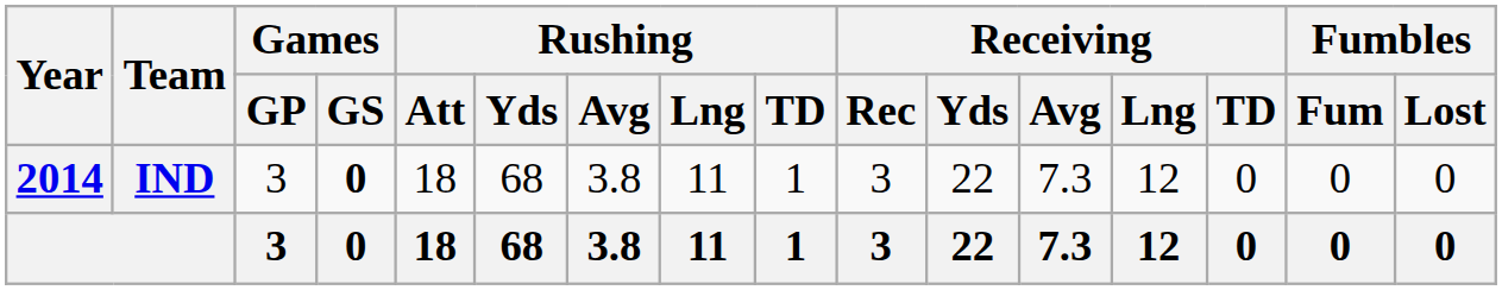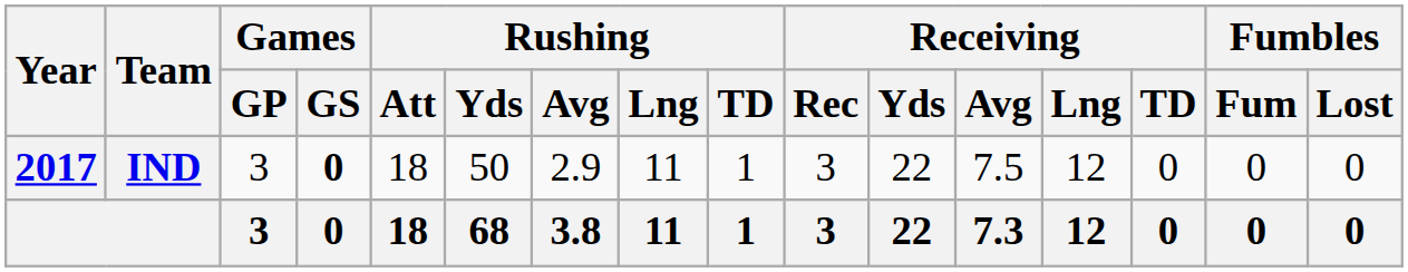IND | Year: 2014 -> 2017
IND | Rushing / Yds: 68 -> 50
IND | Rushing / Avg: 3.8 -> 2.9
IND | Receiving / Avg: 7.3 -> 7.5
